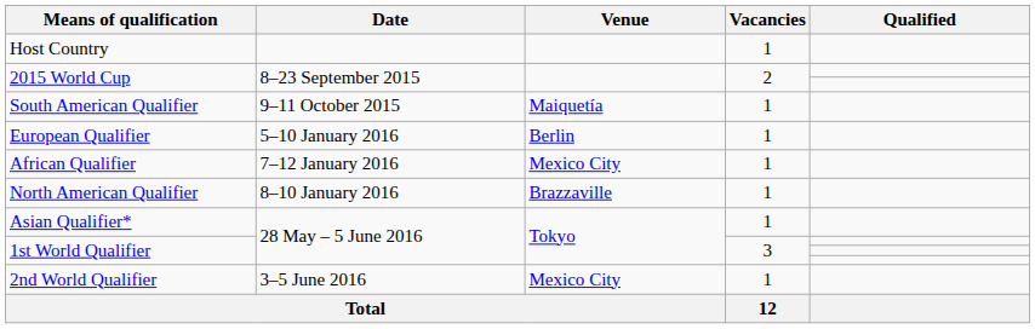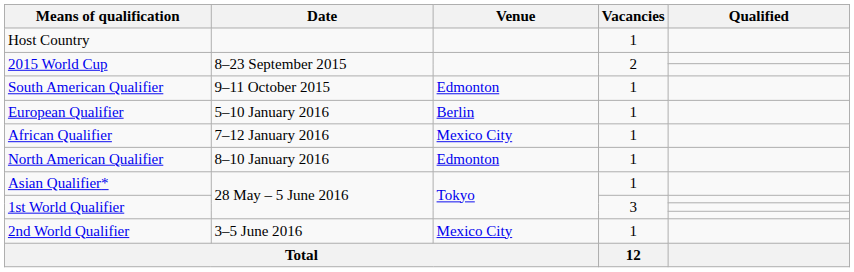South American Qualifier | Venue: Maiquetía -> Edmonton
North American Qualifier | Venue: Brazzaville -> Edmonton
